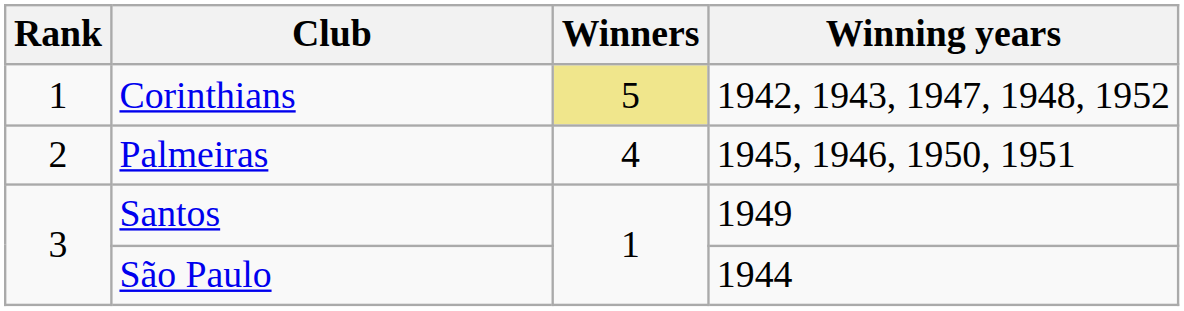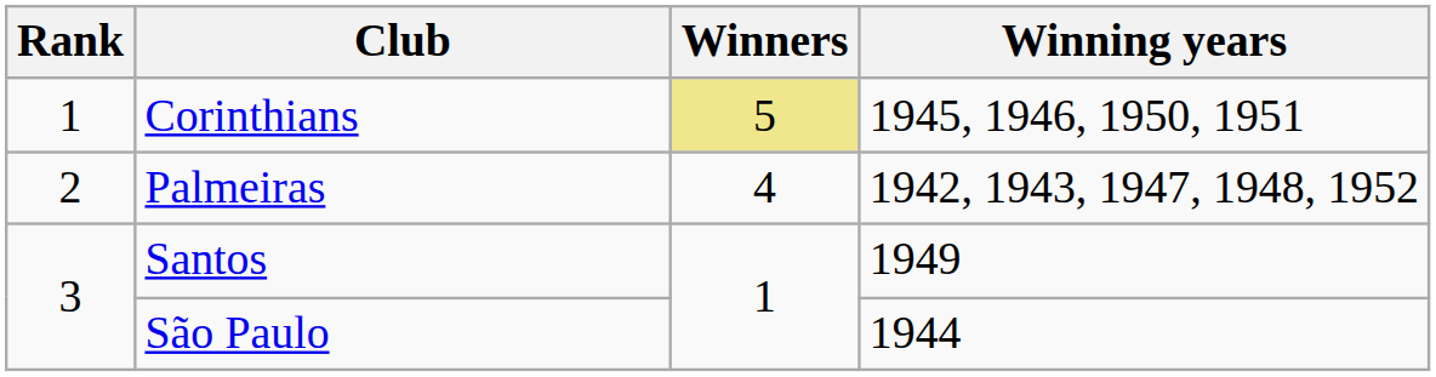Corinthians | Winning years: 1942, 1943, 1947, 1948, 1952 -> 1945, 1946, 1950, 1951
Palmeiras | Winning years: 1945, 1946, 1950, 1951 -> 1942, 1943, 1947, 1948, 1952
